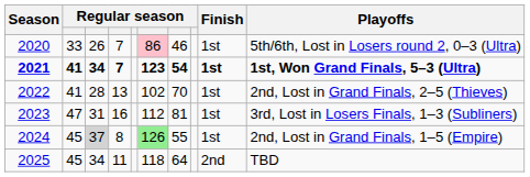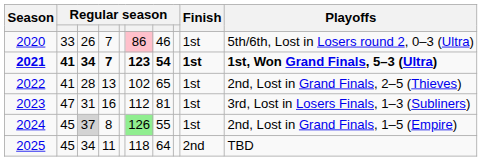2022 | column 7: 70 -> 65
